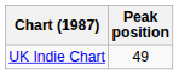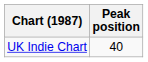UK Indie Chart | Peak position: 49 -> 40
